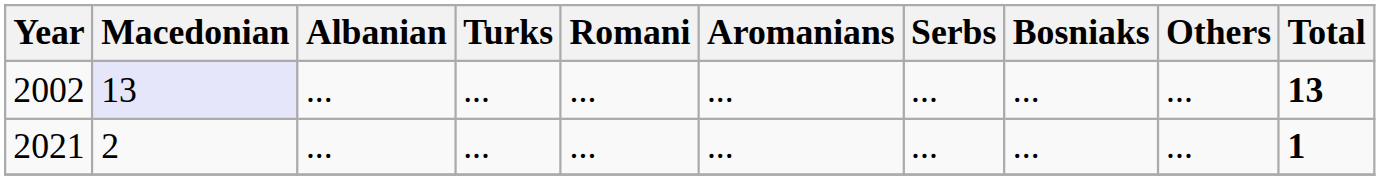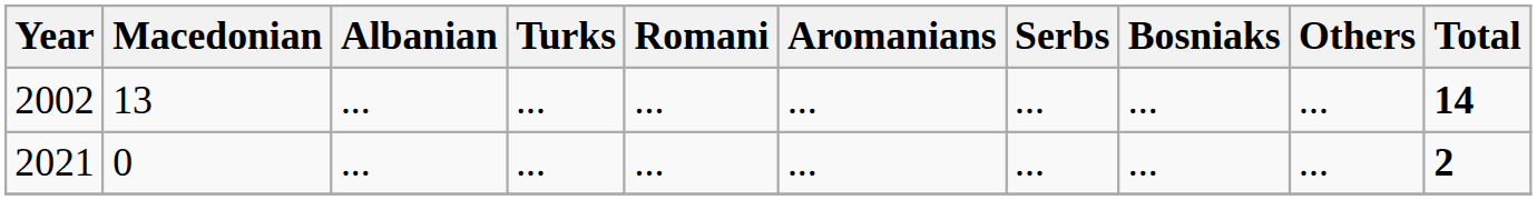2002 | Macedonian: lavender background -> no background
2002 | Total: 13 -> 14
2021 | Macedonian: 2 -> 0
2021 | Total: 1 -> 2
